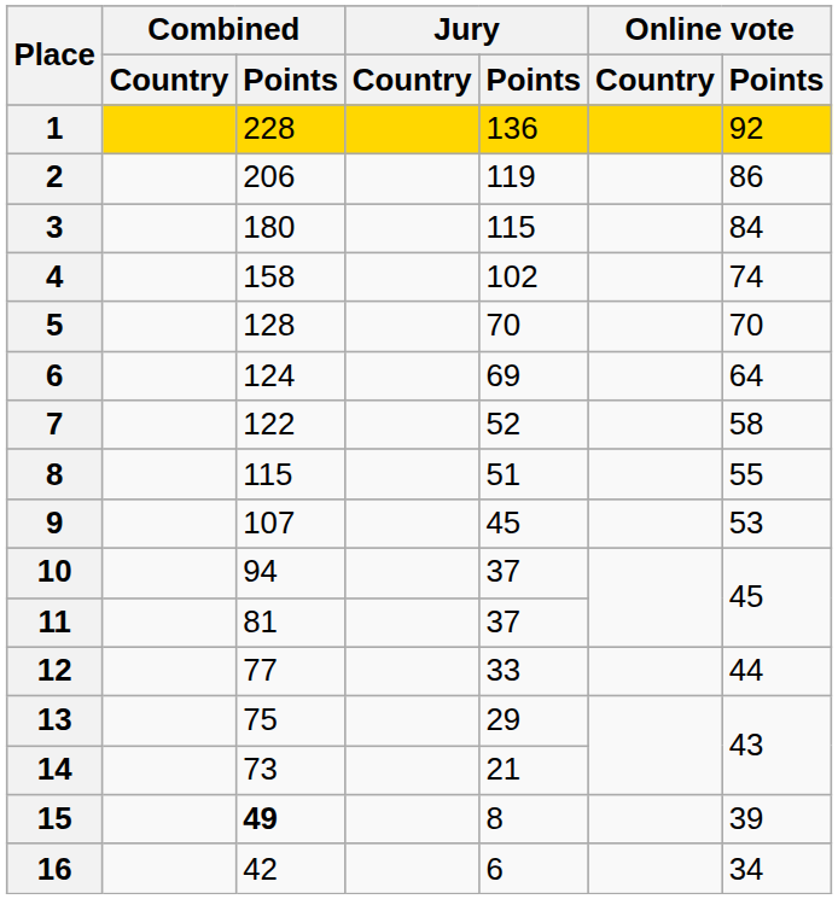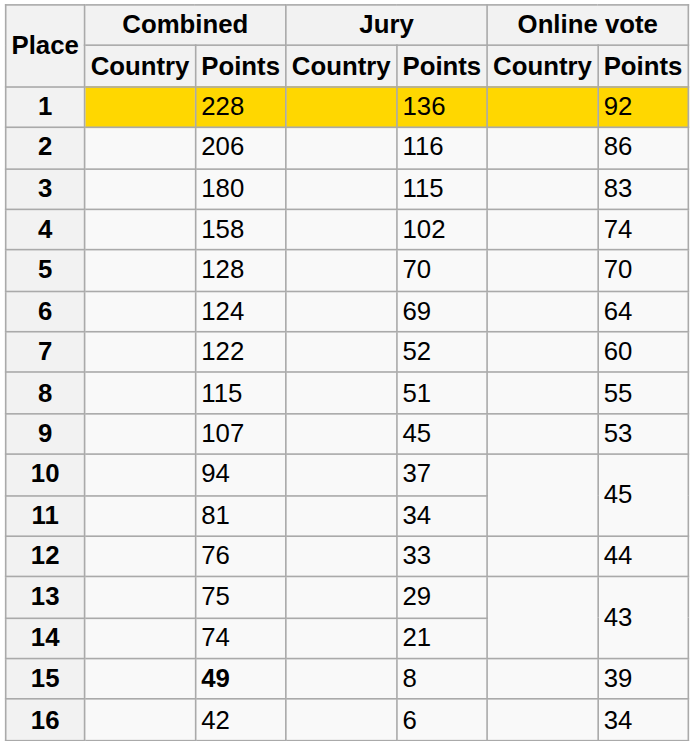2 | Jury / Points: 119 -> 116
3 | Online vote / Points: 84 -> 83
7 | Online vote / Points: 58 -> 60
11 | Jury / Points: 37 -> 34
12 | Combined / Points: 77 -> 76
14 | Combined / Points: 73 -> 74
